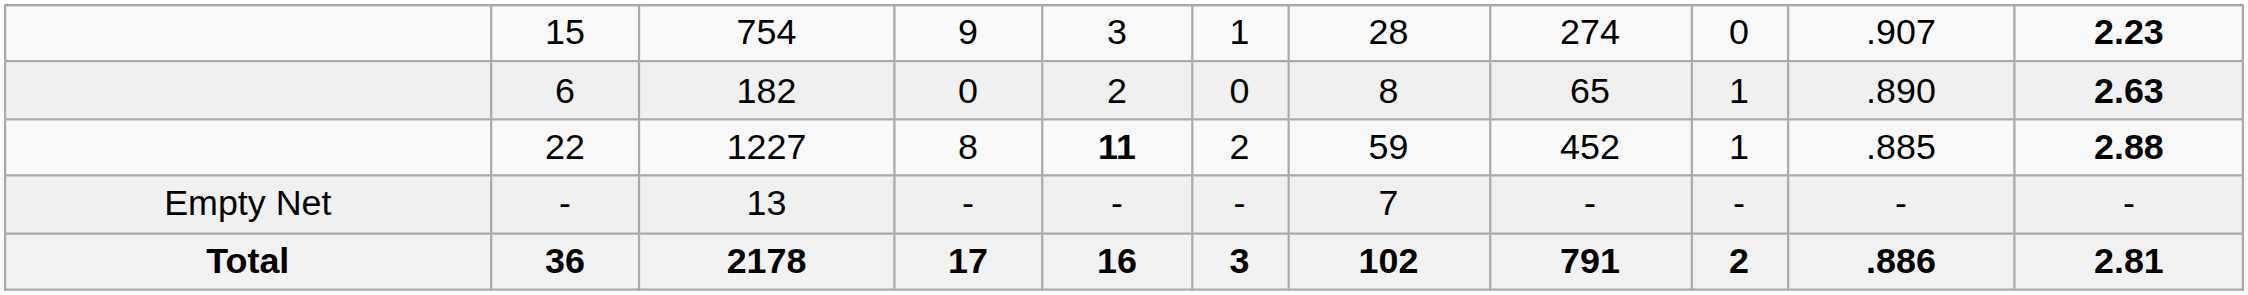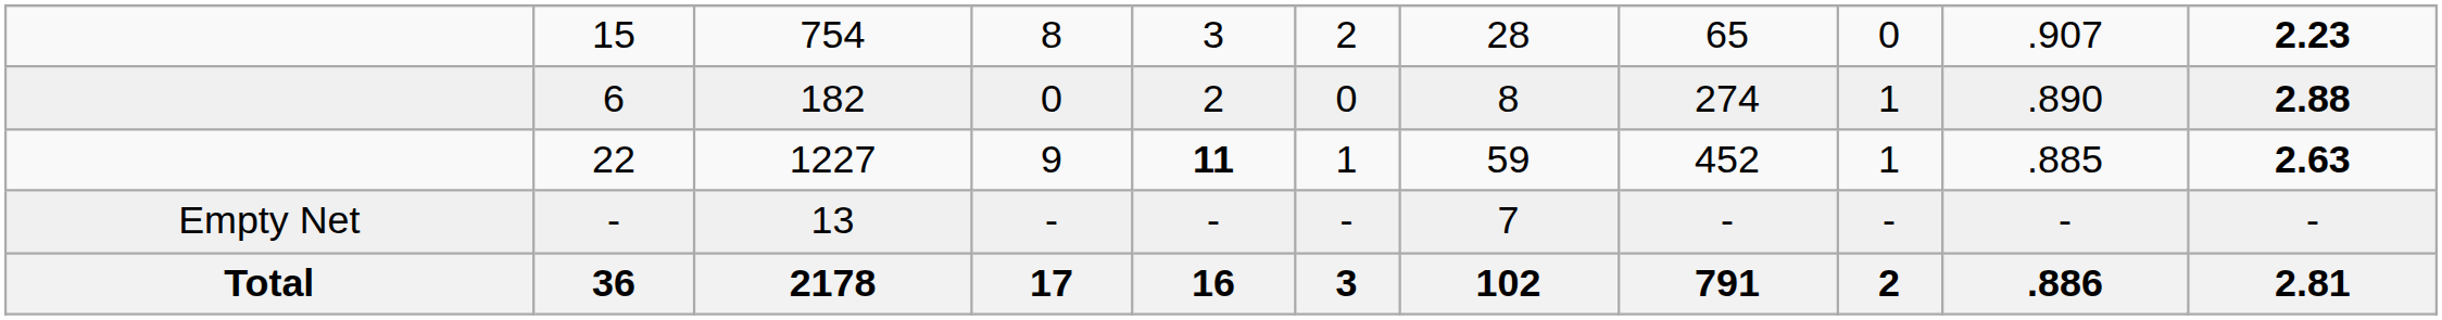15 | column 4: 9 -> 8
15 | column 6: 1 -> 2
15 | column 8: 274 -> 65
6 | column 8: 65 -> 274
6 | column 11: 2.63 -> 2.88
22 | column 4: 8 -> 9
22 | column 6: 2 -> 1
22 | column 11: 2.88 -> 2.63
